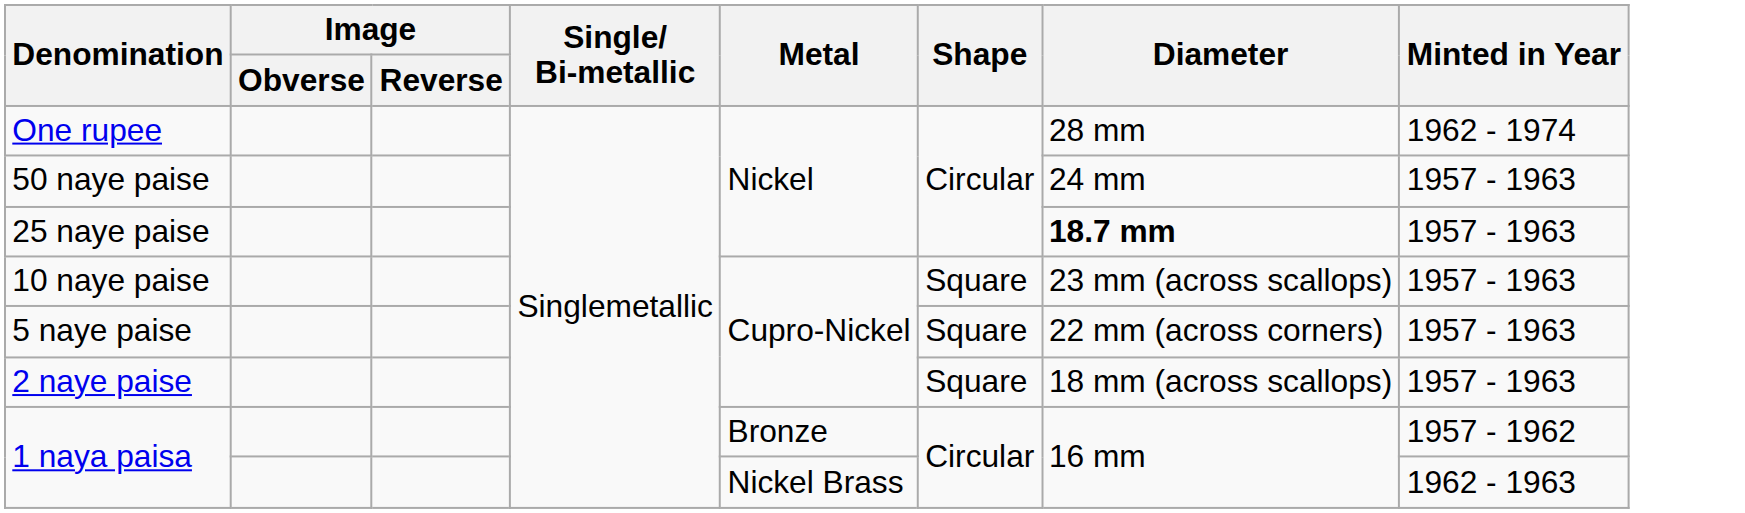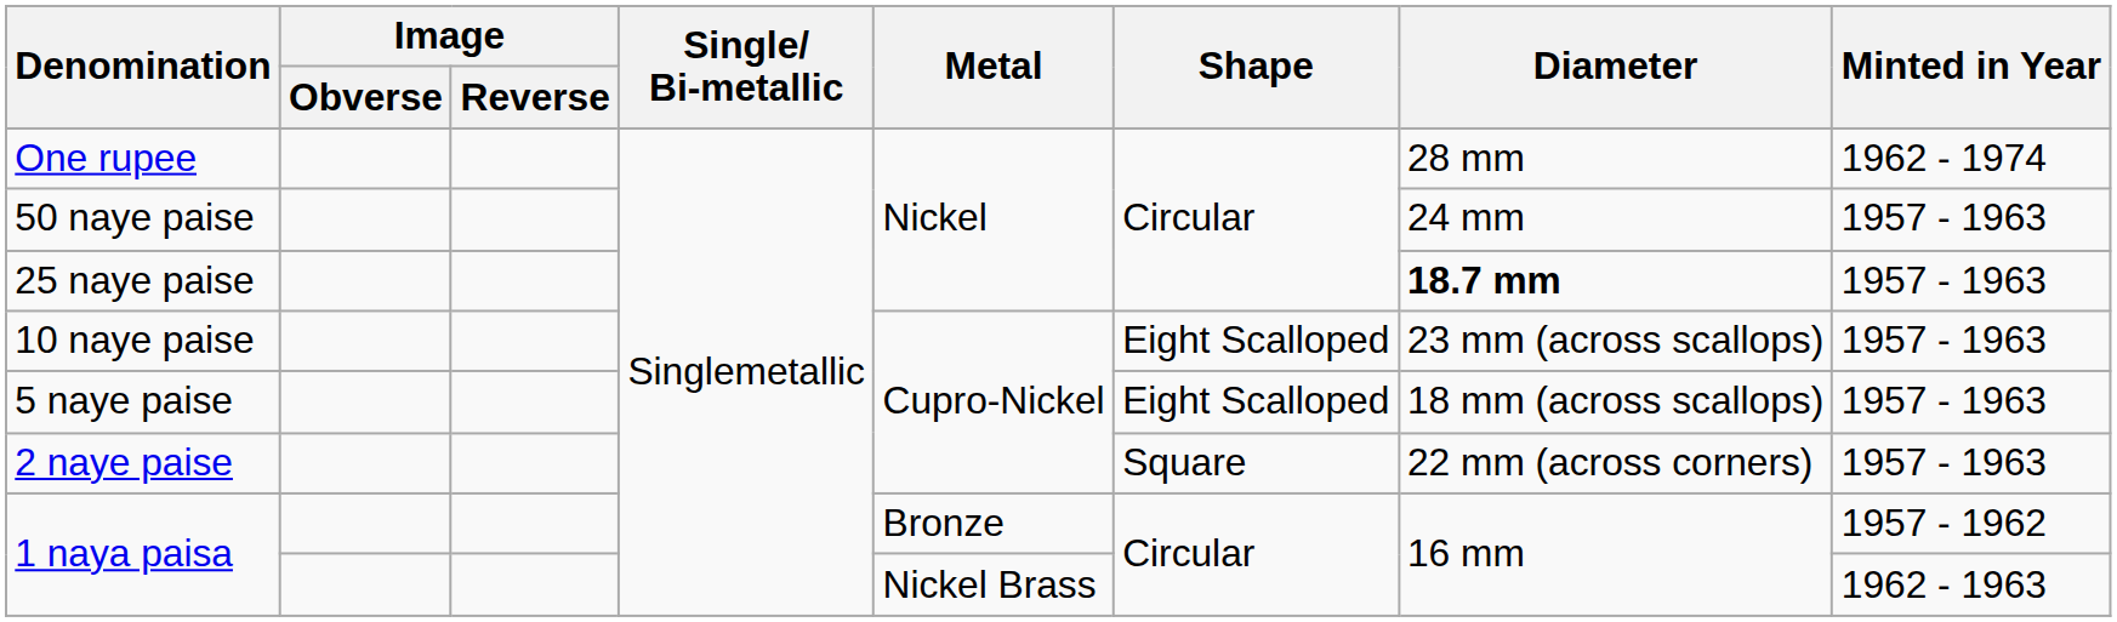10 naye paise | Shape: Square -> Eight Scalloped
5 naye paise | Shape: Square -> Eight Scalloped
5 naye paise | Diameter: 22 mm (across corners) -> 18 mm (across scallops)
2 naye paise | Diameter: 18 mm (across scallops) -> 22 mm (across corners)
